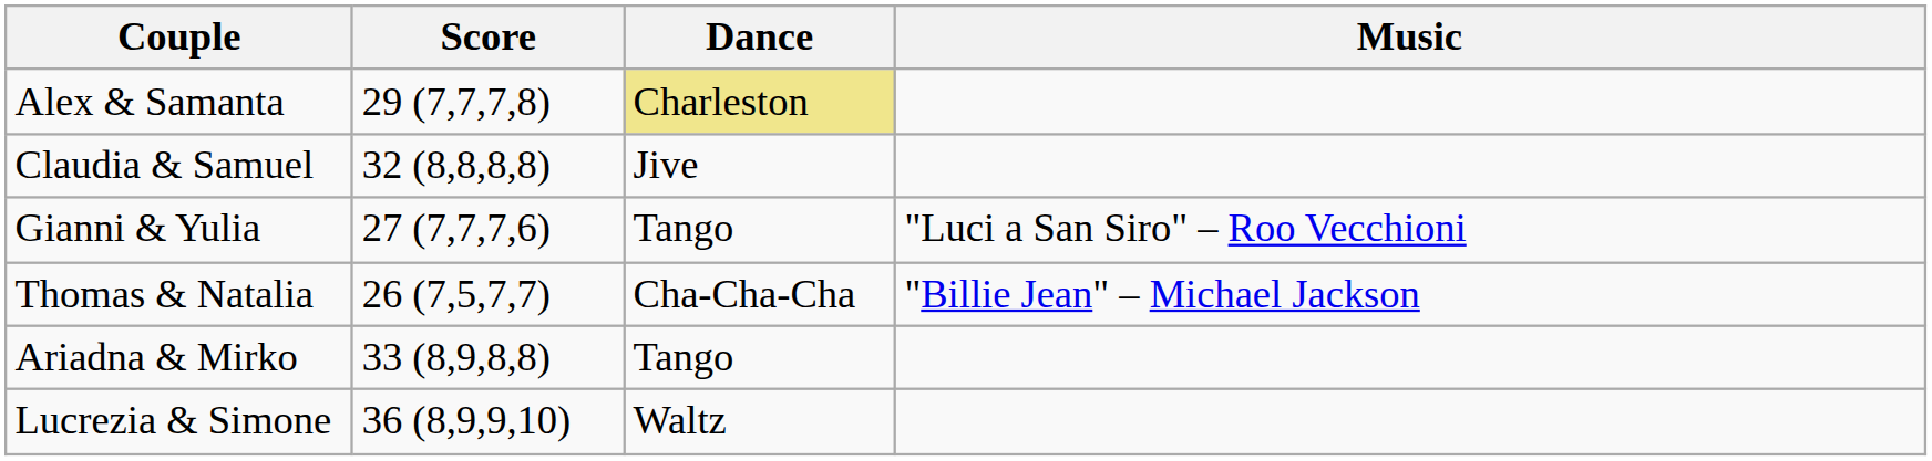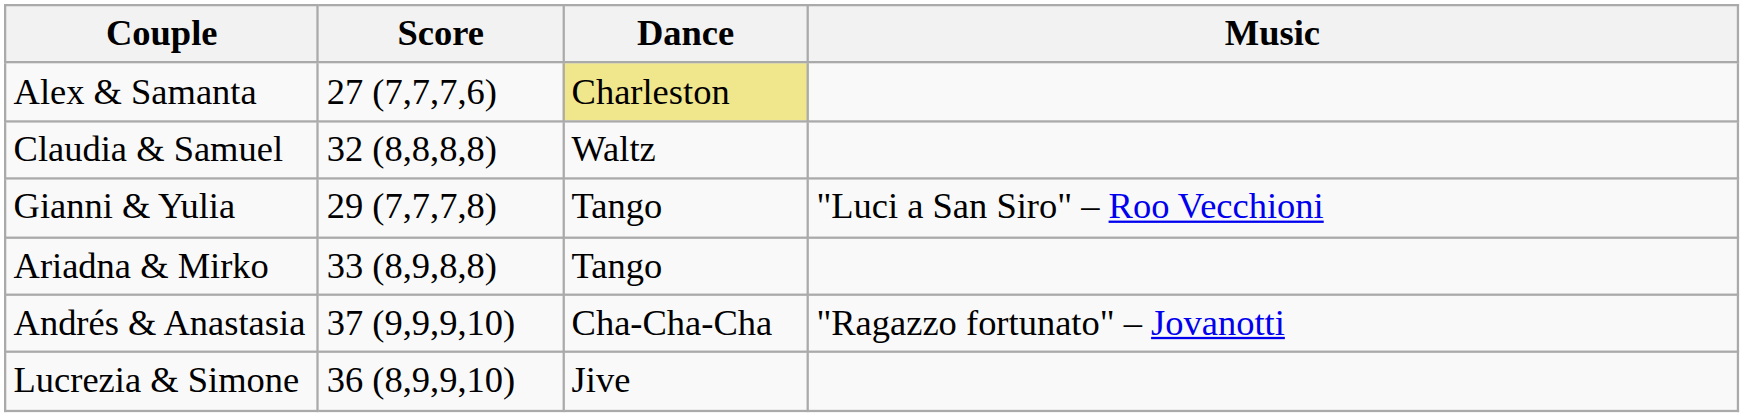Alex & Samanta | Score: 29 (7,7,7,8) -> 27 (7,7,7,6)
Claudia & Samuel | Dance: Jive -> Waltz
Gianni & Yulia | Score: 27 (7,7,7,6) -> 29 (7,7,7,8)
- row: Thomas & Natalia | 26 (7,5,7,7) | Cha-Cha-Cha | "Billie Jean" – Michael Jackson
+ row: Andrés & Anastasia | 37 (9,9,9,10) | Cha-Cha-Cha | "Ragazzo fortunato" – Jovanotti
Lucrezia & Simone | Dance: Waltz -> Jive
